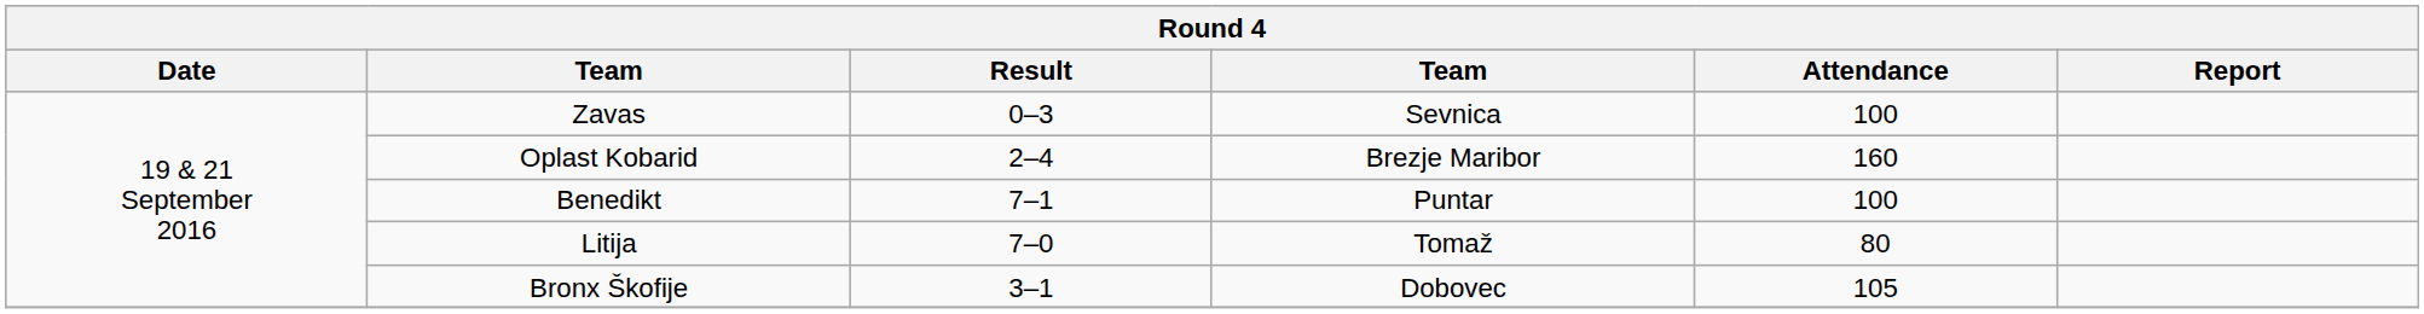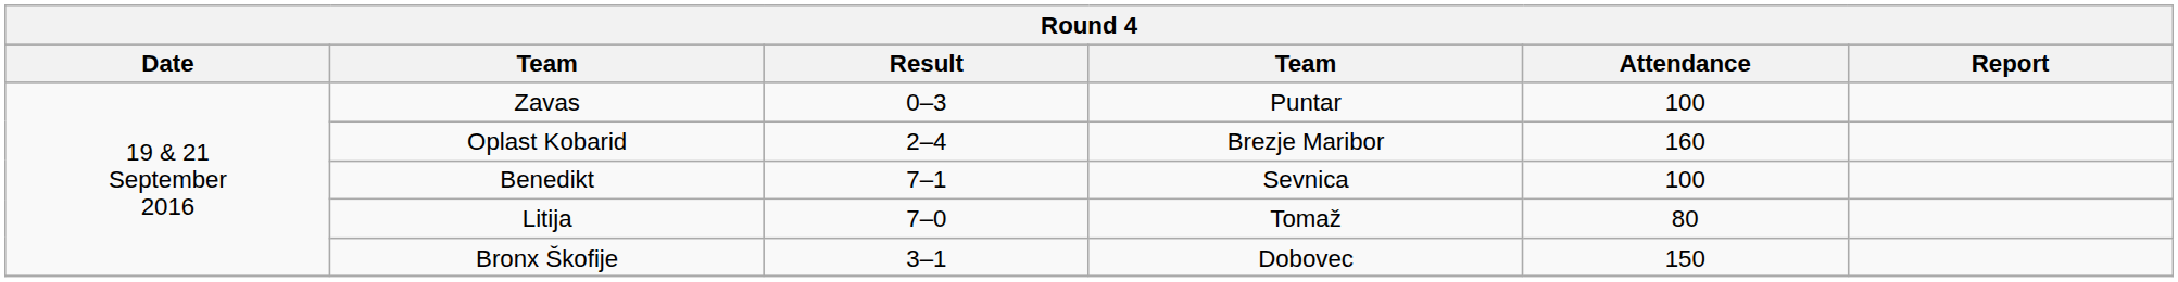Zavas | column 4: Sevnica -> Puntar
Benedikt | column 4: Puntar -> Sevnica
Bronx Škofije | Attendance: 105 -> 150
